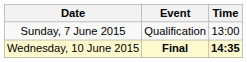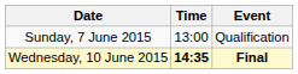columns swapped: Time <-> Event
